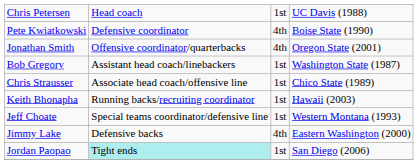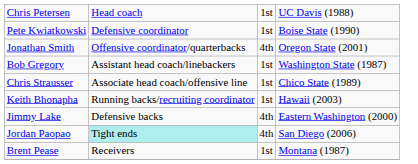Pete Kwiatkowski | column 3: 4th -> 1st
- row: Jeff Choate | Special teams coordinator/defensive line | 1st | Western Montana (1993)
Jordan Paopao | column 3: 1st -> 4th
+ row: Brent Pease | Receivers | 1st | Montana (1987)
